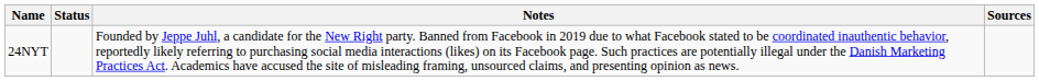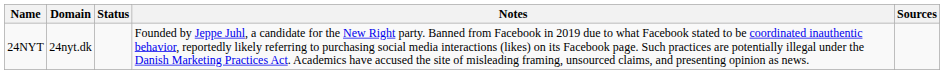+ column: Domain | 24nyt.dk
